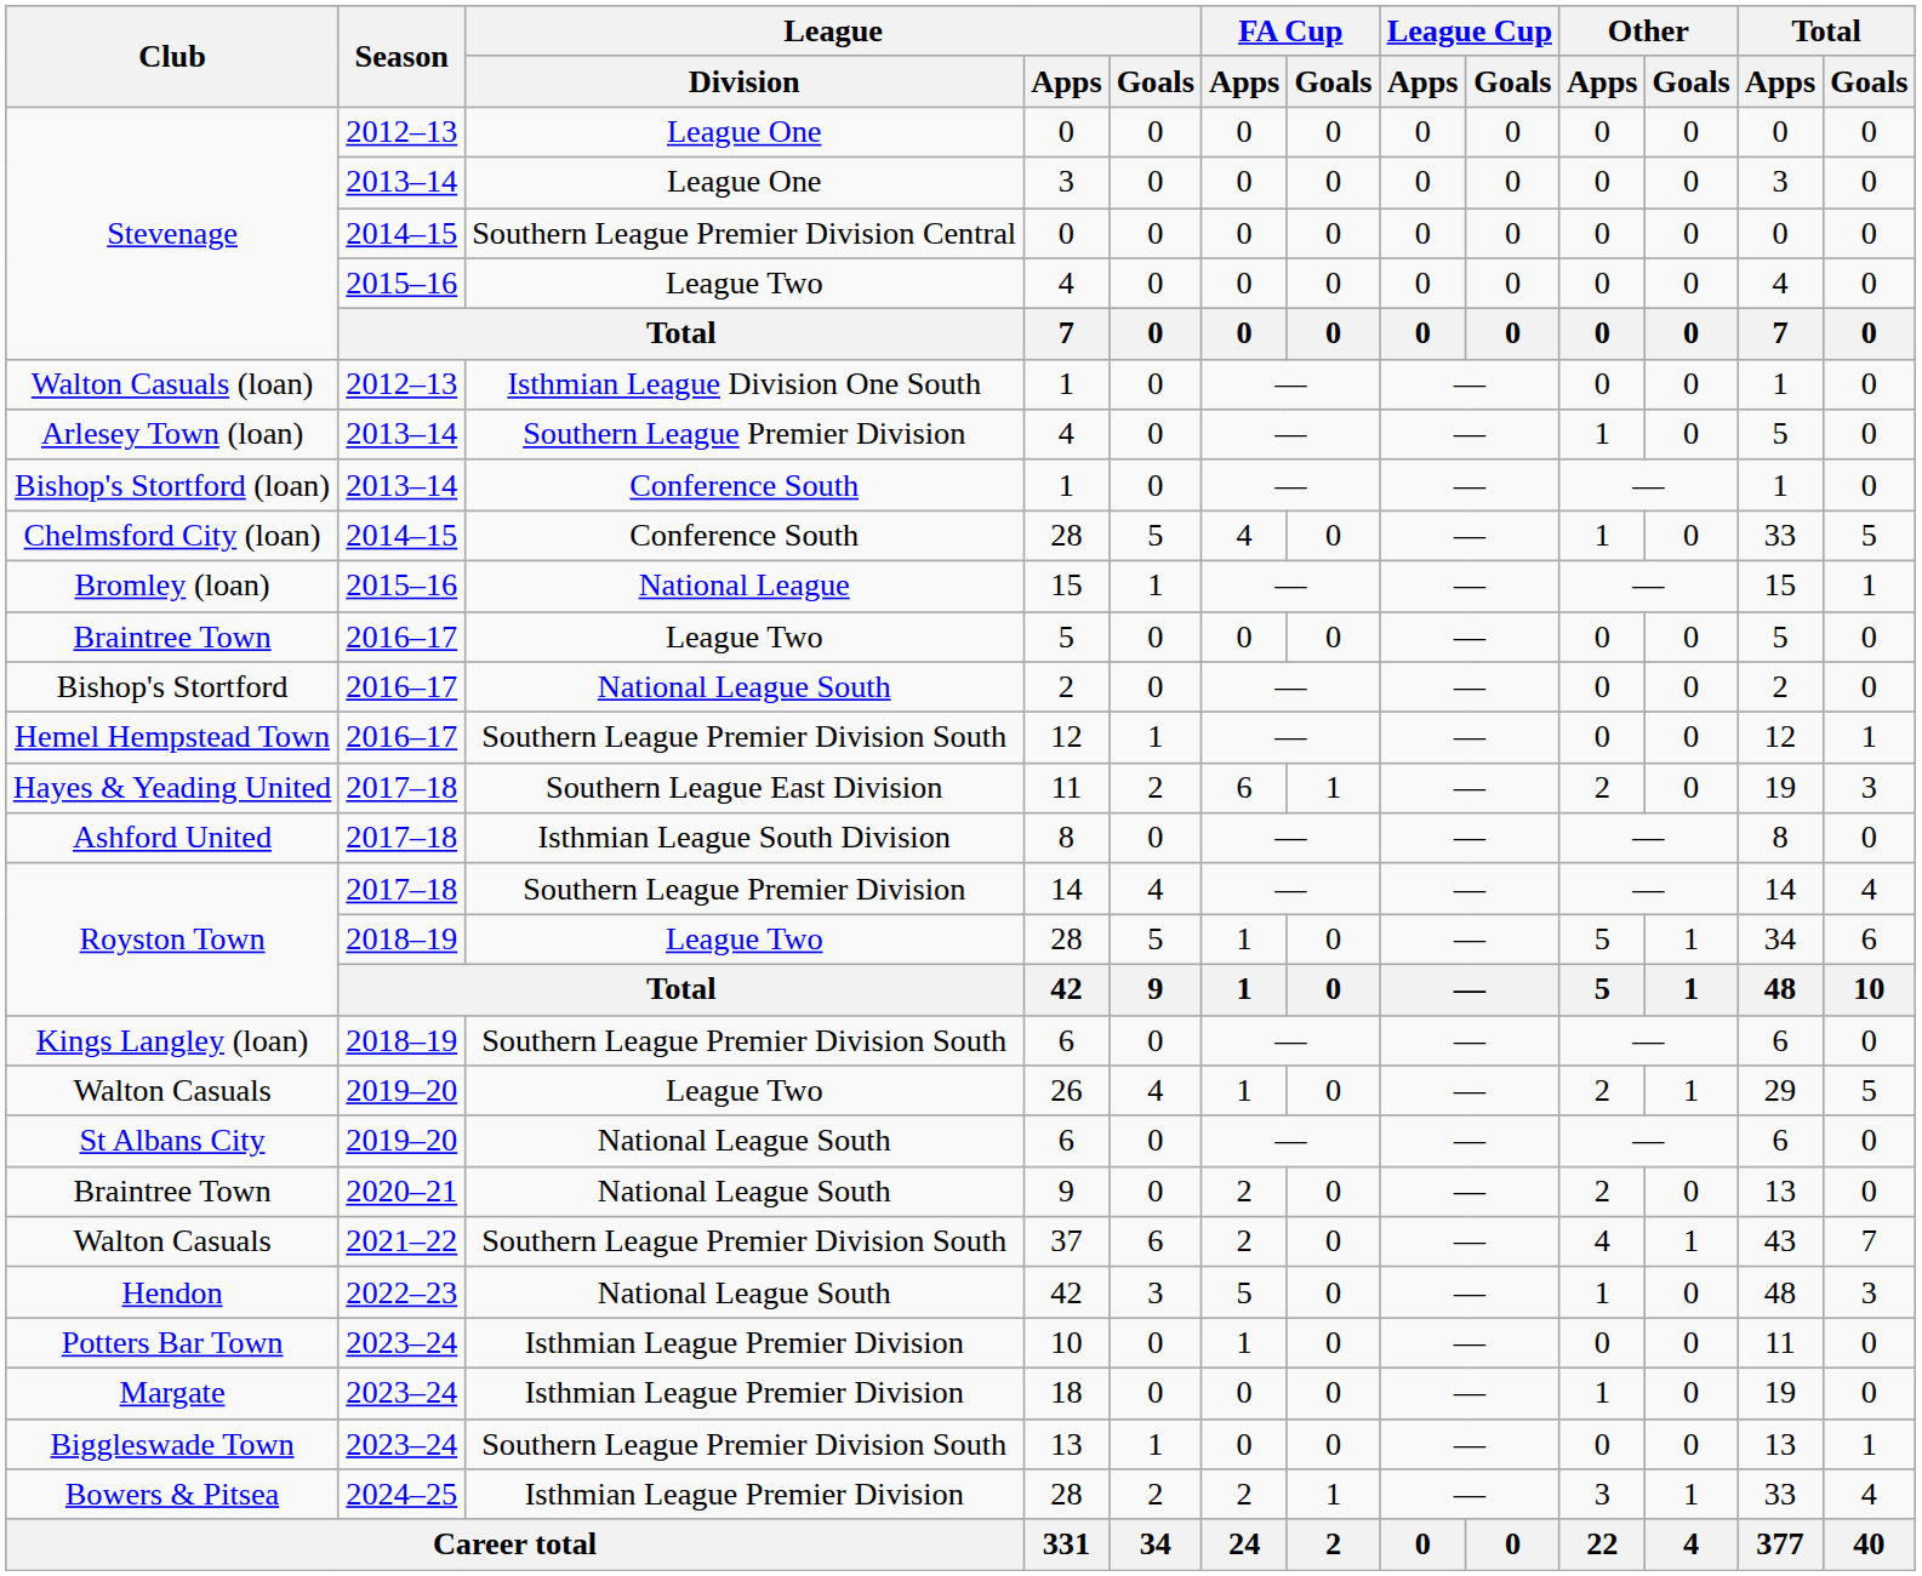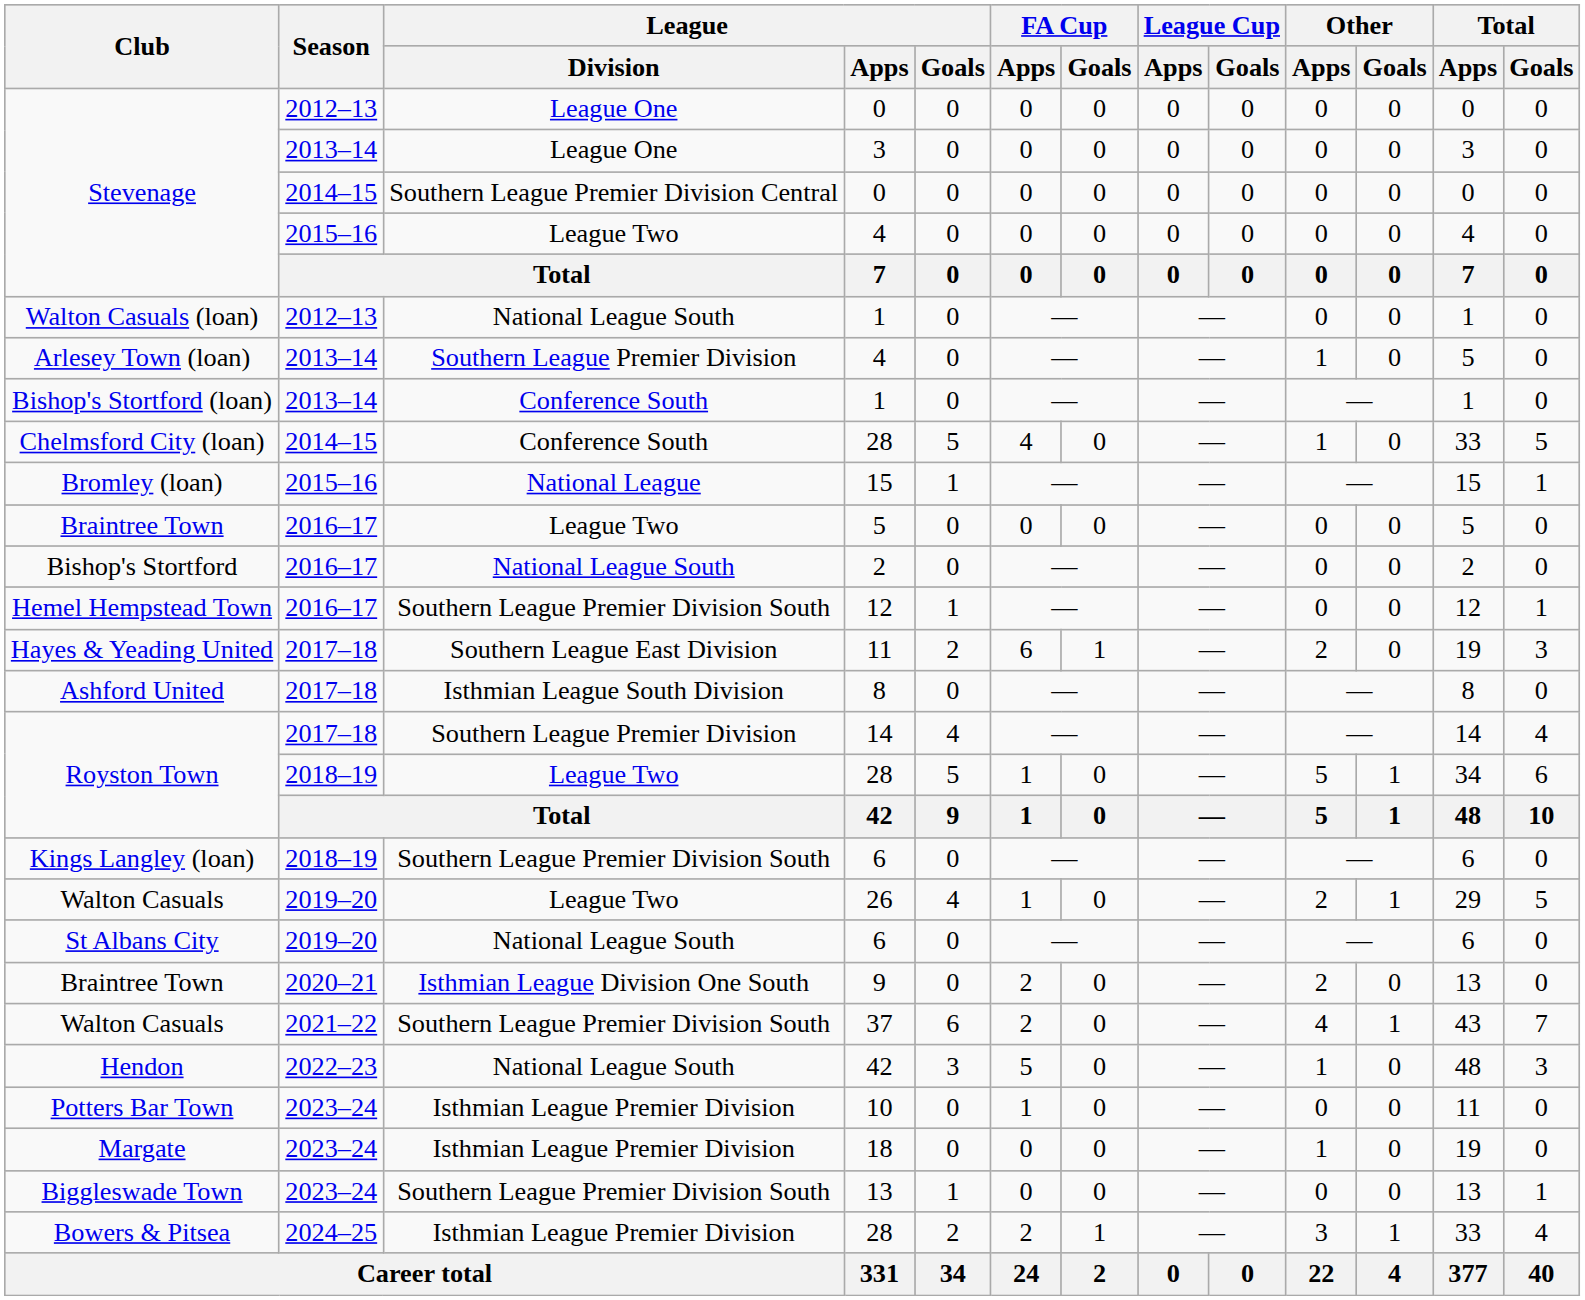Walton Casuals (loan) | League / Division: Isthmian League Division One South -> National League South
Braintree Town / 2020–21 | League / Division: National League South -> Isthmian League Division One South
